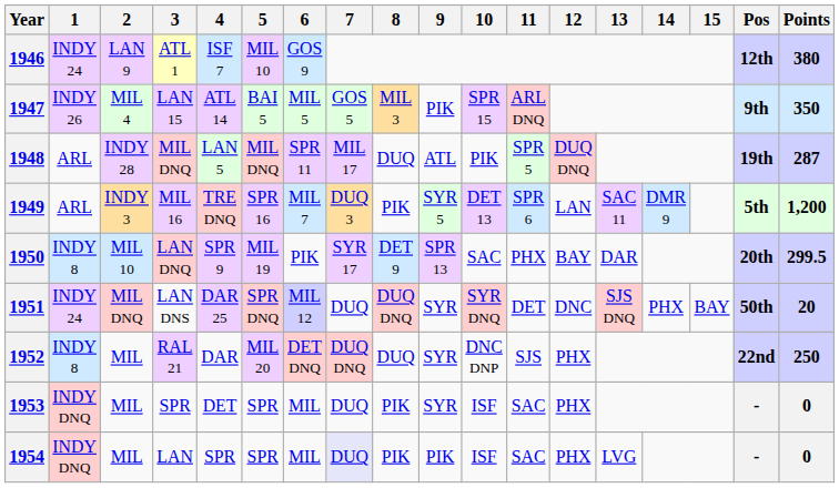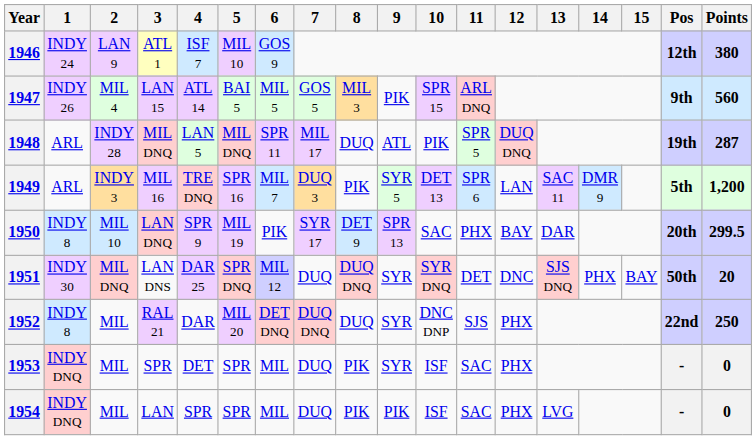1947 | Points: 350 -> 560
1951 | 1: INDY 24 -> INDY 30
1954 | 7: lavender background -> no background
